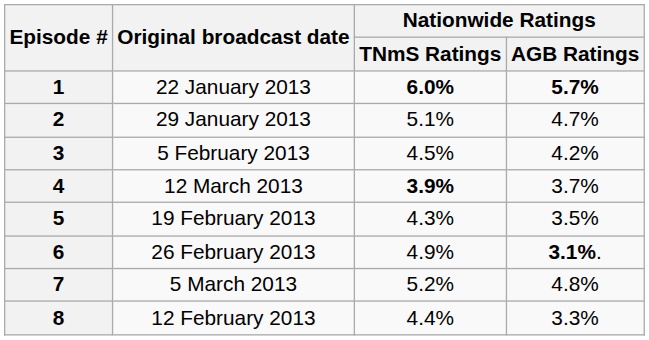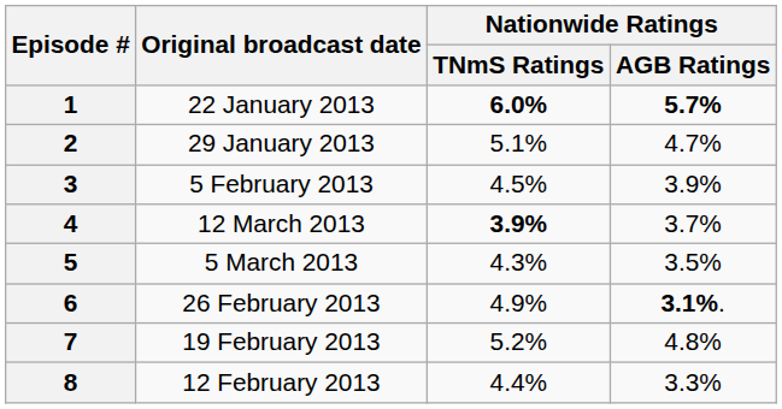3 | Nationwide Ratings / AGB Ratings: 4.2% -> 3.9%
5 | Original broadcast date: 19 February 2013 -> 5 March 2013
7 | Original broadcast date: 5 March 2013 -> 19 February 2013
